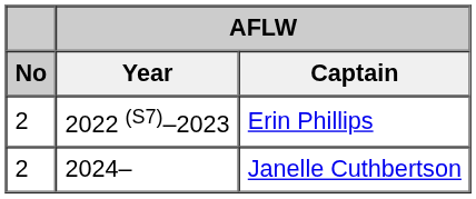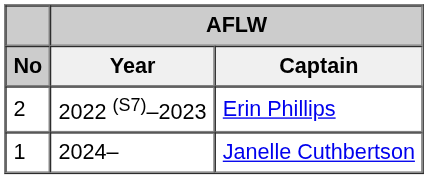Janelle Cuthbertson | No: 2 -> 1
